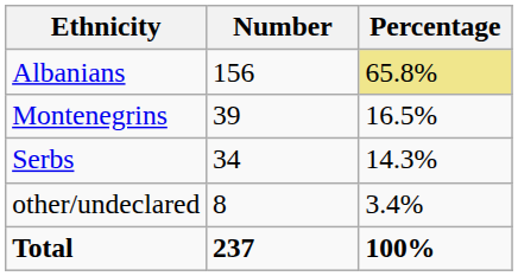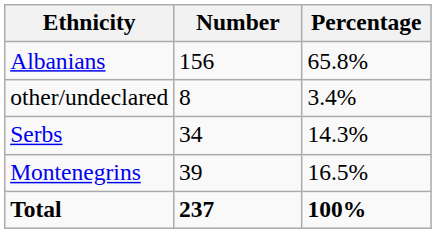Albanians | Percentage: khaki background -> no background
rows swapped: Montenegrins <-> other/undeclared
